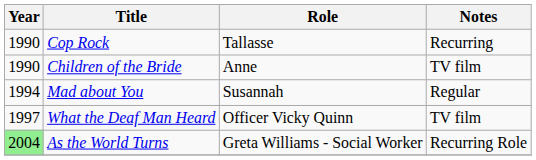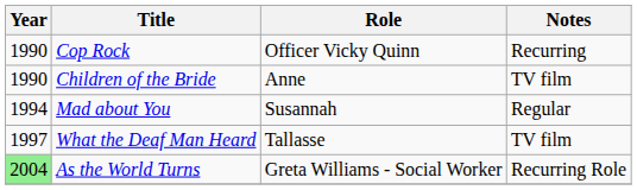Cop Rock | Role: Tallasse -> Officer Vicky Quinn
What the Deaf Man Heard | Role: Officer Vicky Quinn -> Tallasse
